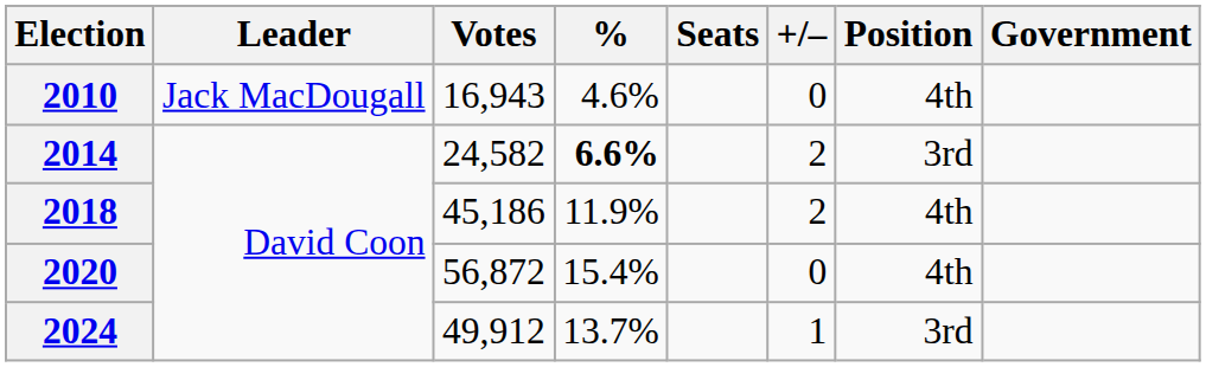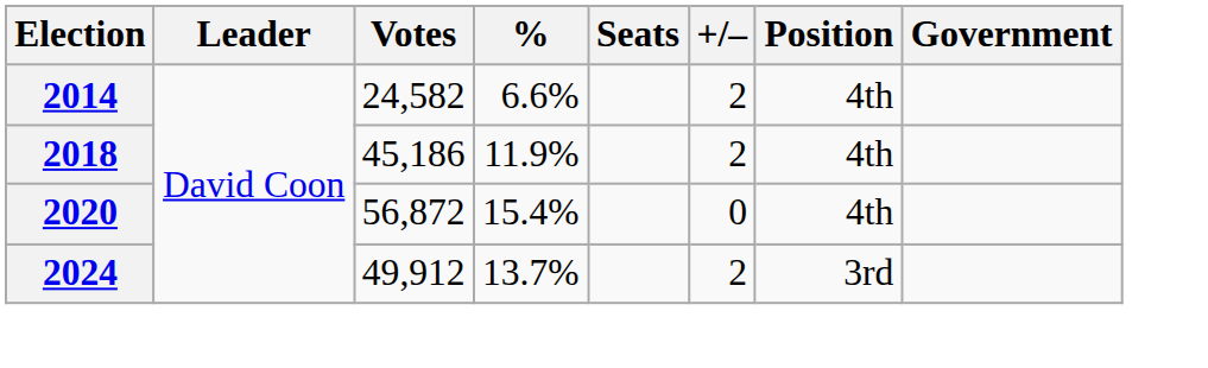- row: 2010 | Jack MacDougall | 16,943 | 4.6% | 0 | 4th
2014 | %: bold -> normal
2014 | Position: 3rd -> 4th
2024 | +/–: 1 -> 2
